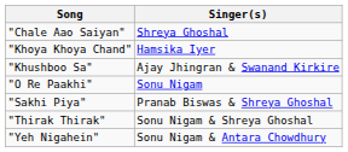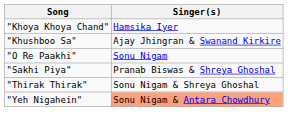- row: "Chale Aao Saiyan" | Shreya Ghoshal
"Yeh Nigahein" | Singer(s): no background -> lightsalmon background
